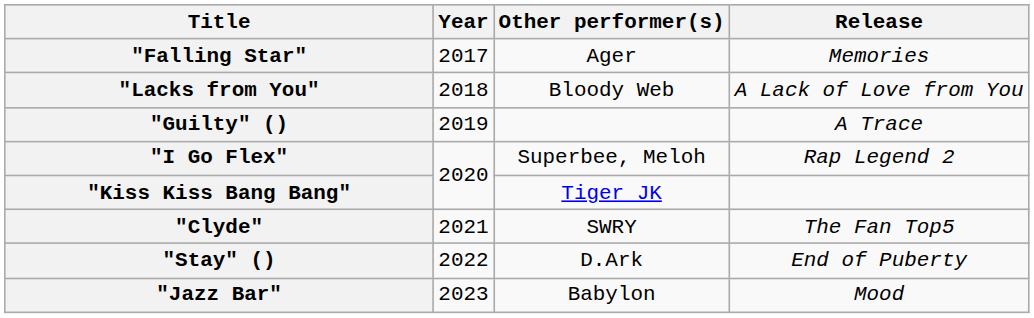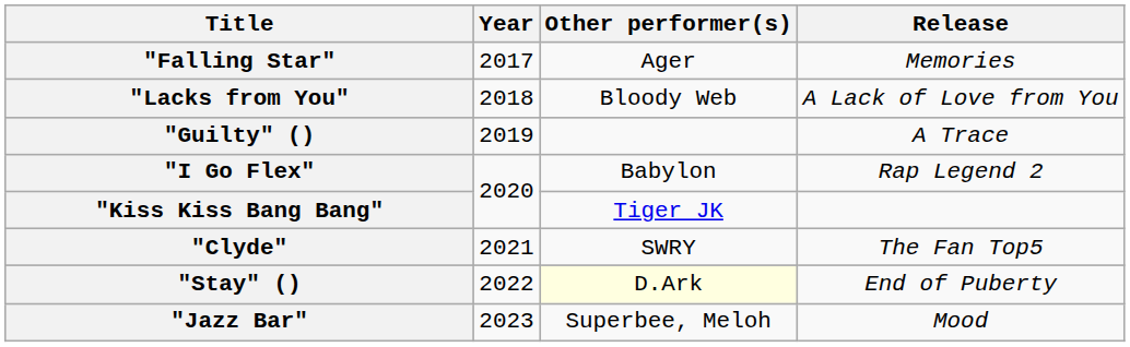"I Go Flex" | Other performer(s): Superbee, Meloh -> Babylon
"Stay" () | Other performer(s): no background -> lightyellow background
"Jazz Bar" | Other performer(s): Babylon -> Superbee, Meloh
